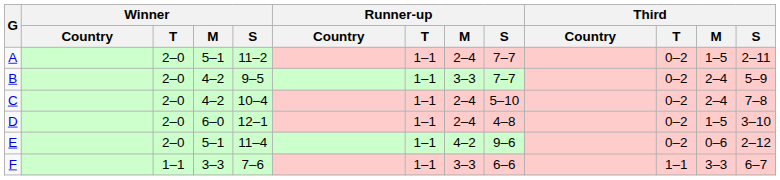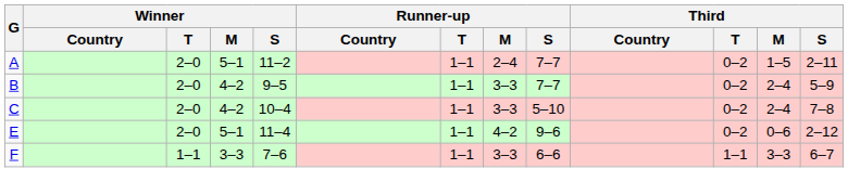C | Runner-up / M: 2–4 -> 3–3
- row: D | 2–0 | 6–0 | 12–1 | 1–1 | 2–4 | 4–8 | 0–2 | 1–5 | 3–10
